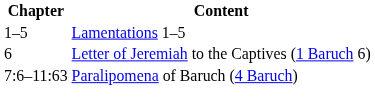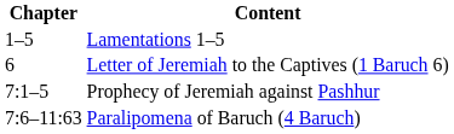+ row: 7:1–5 | Prophecy of Jeremiah against Pashhur
